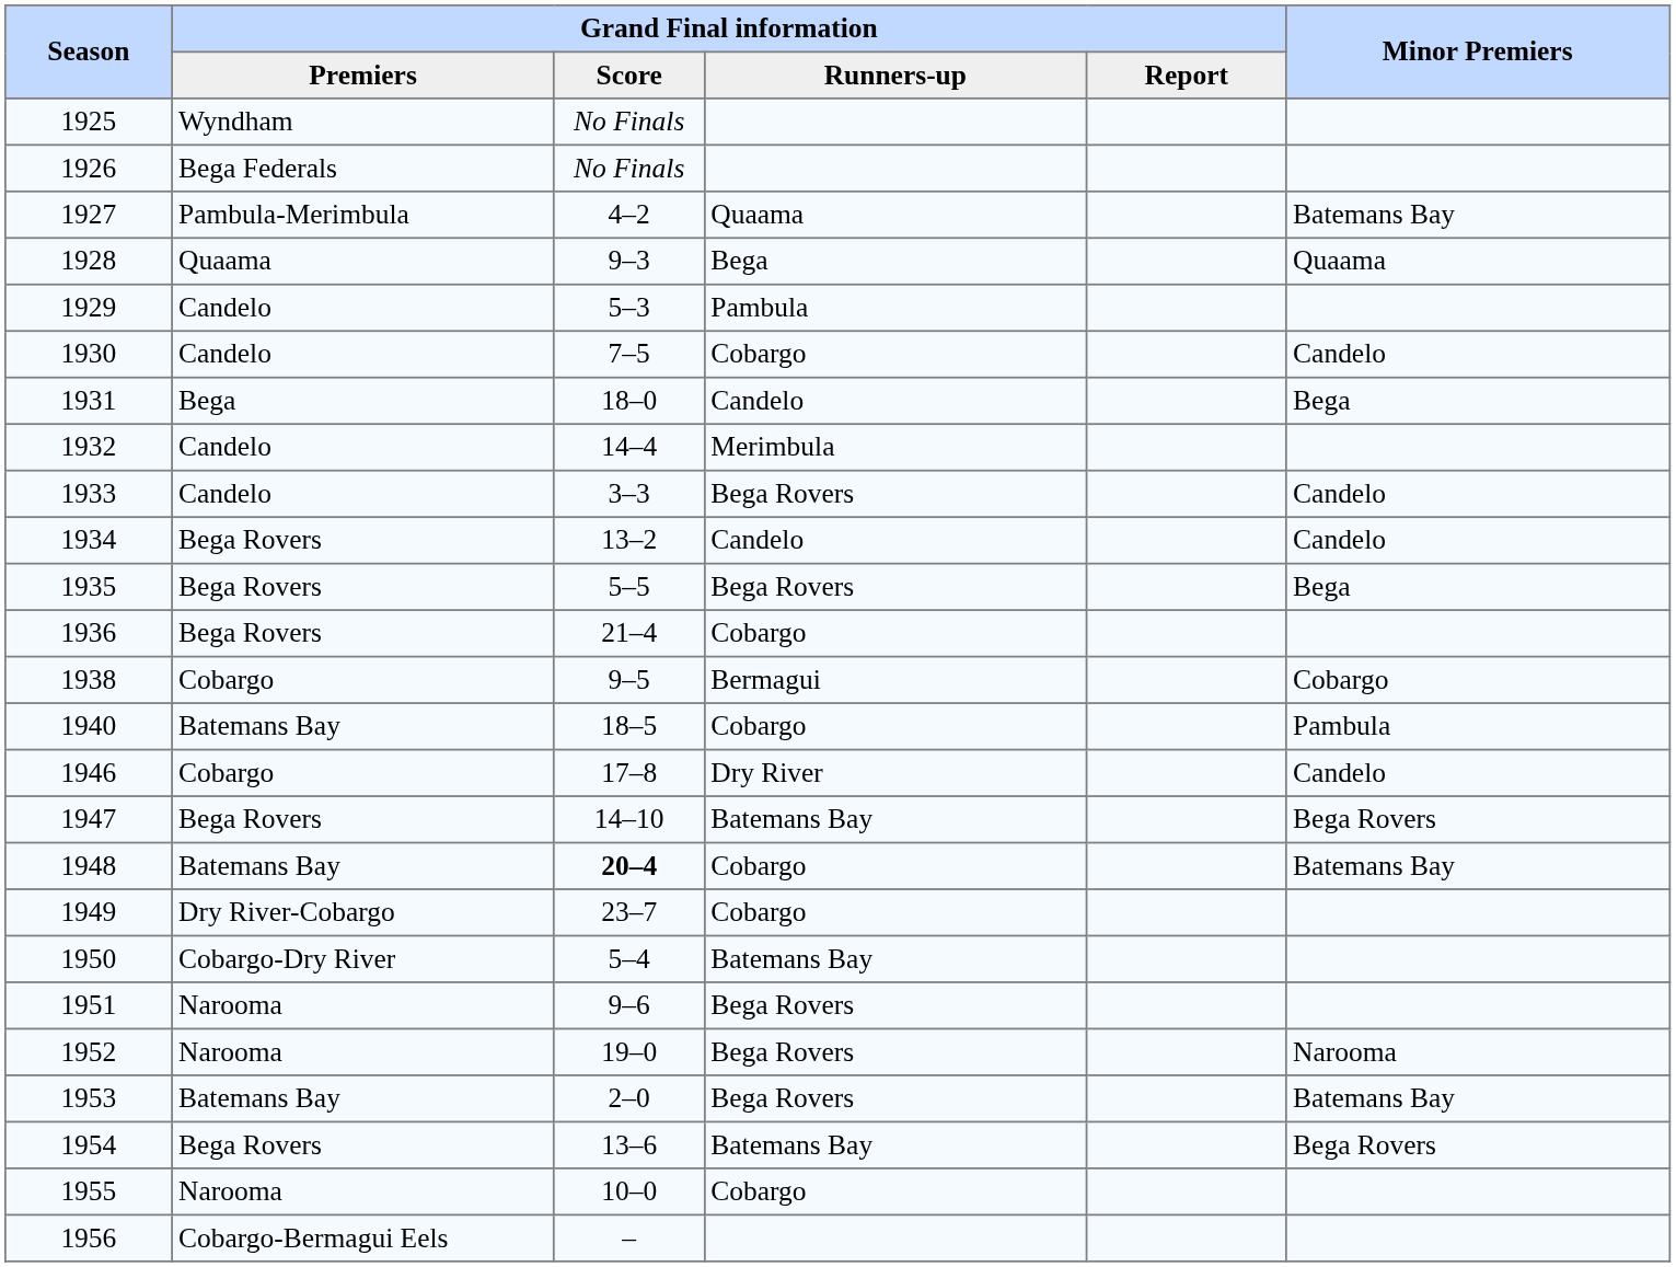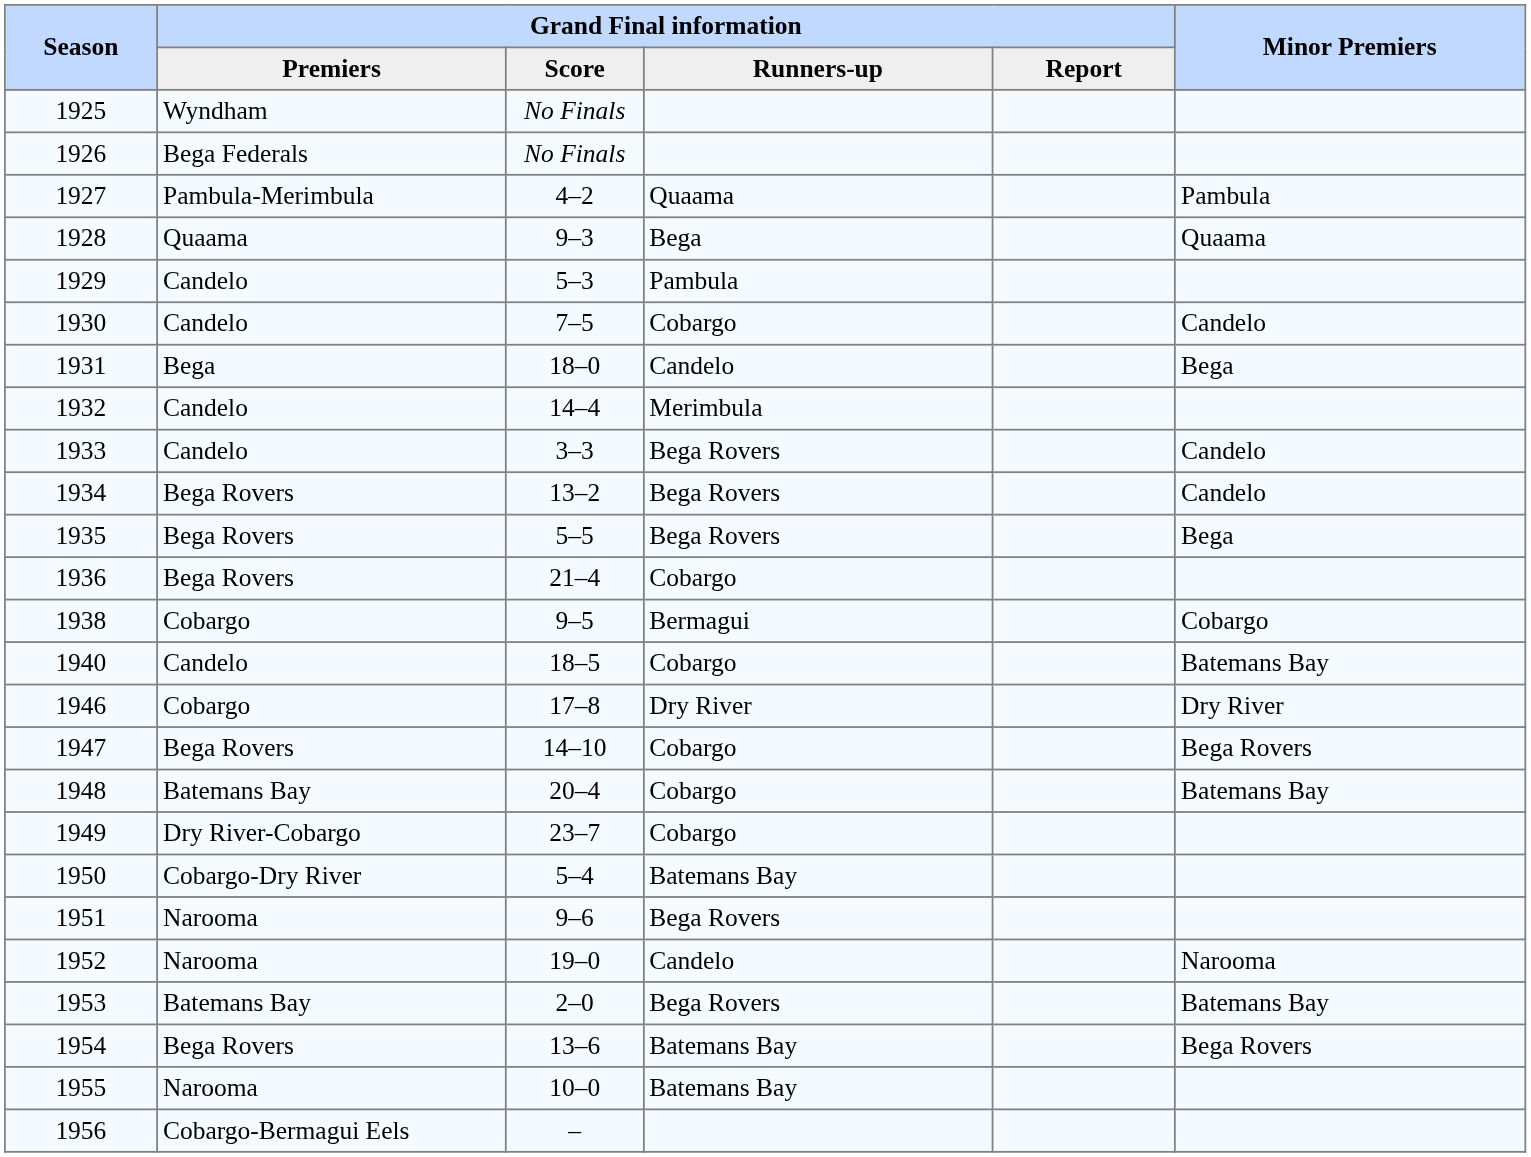1927 | Minor Premiers: Batemans Bay -> Pambula
1934 | Grand Final information / Runners-up: Candelo -> Bega Rovers
1940 | Grand Final information / Premiers: Batemans Bay -> Candelo
1940 | Minor Premiers: Pambula -> Batemans Bay
1946 | Minor Premiers: Candelo -> Dry River
1947 | Grand Final information / Runners-up: Batemans Bay -> Cobargo
1948 | Grand Final information / Score: bold -> normal
1952 | Grand Final information / Runners-up: Bega Rovers -> Candelo
1955 | Grand Final information / Runners-up: Cobargo -> Batemans Bay
